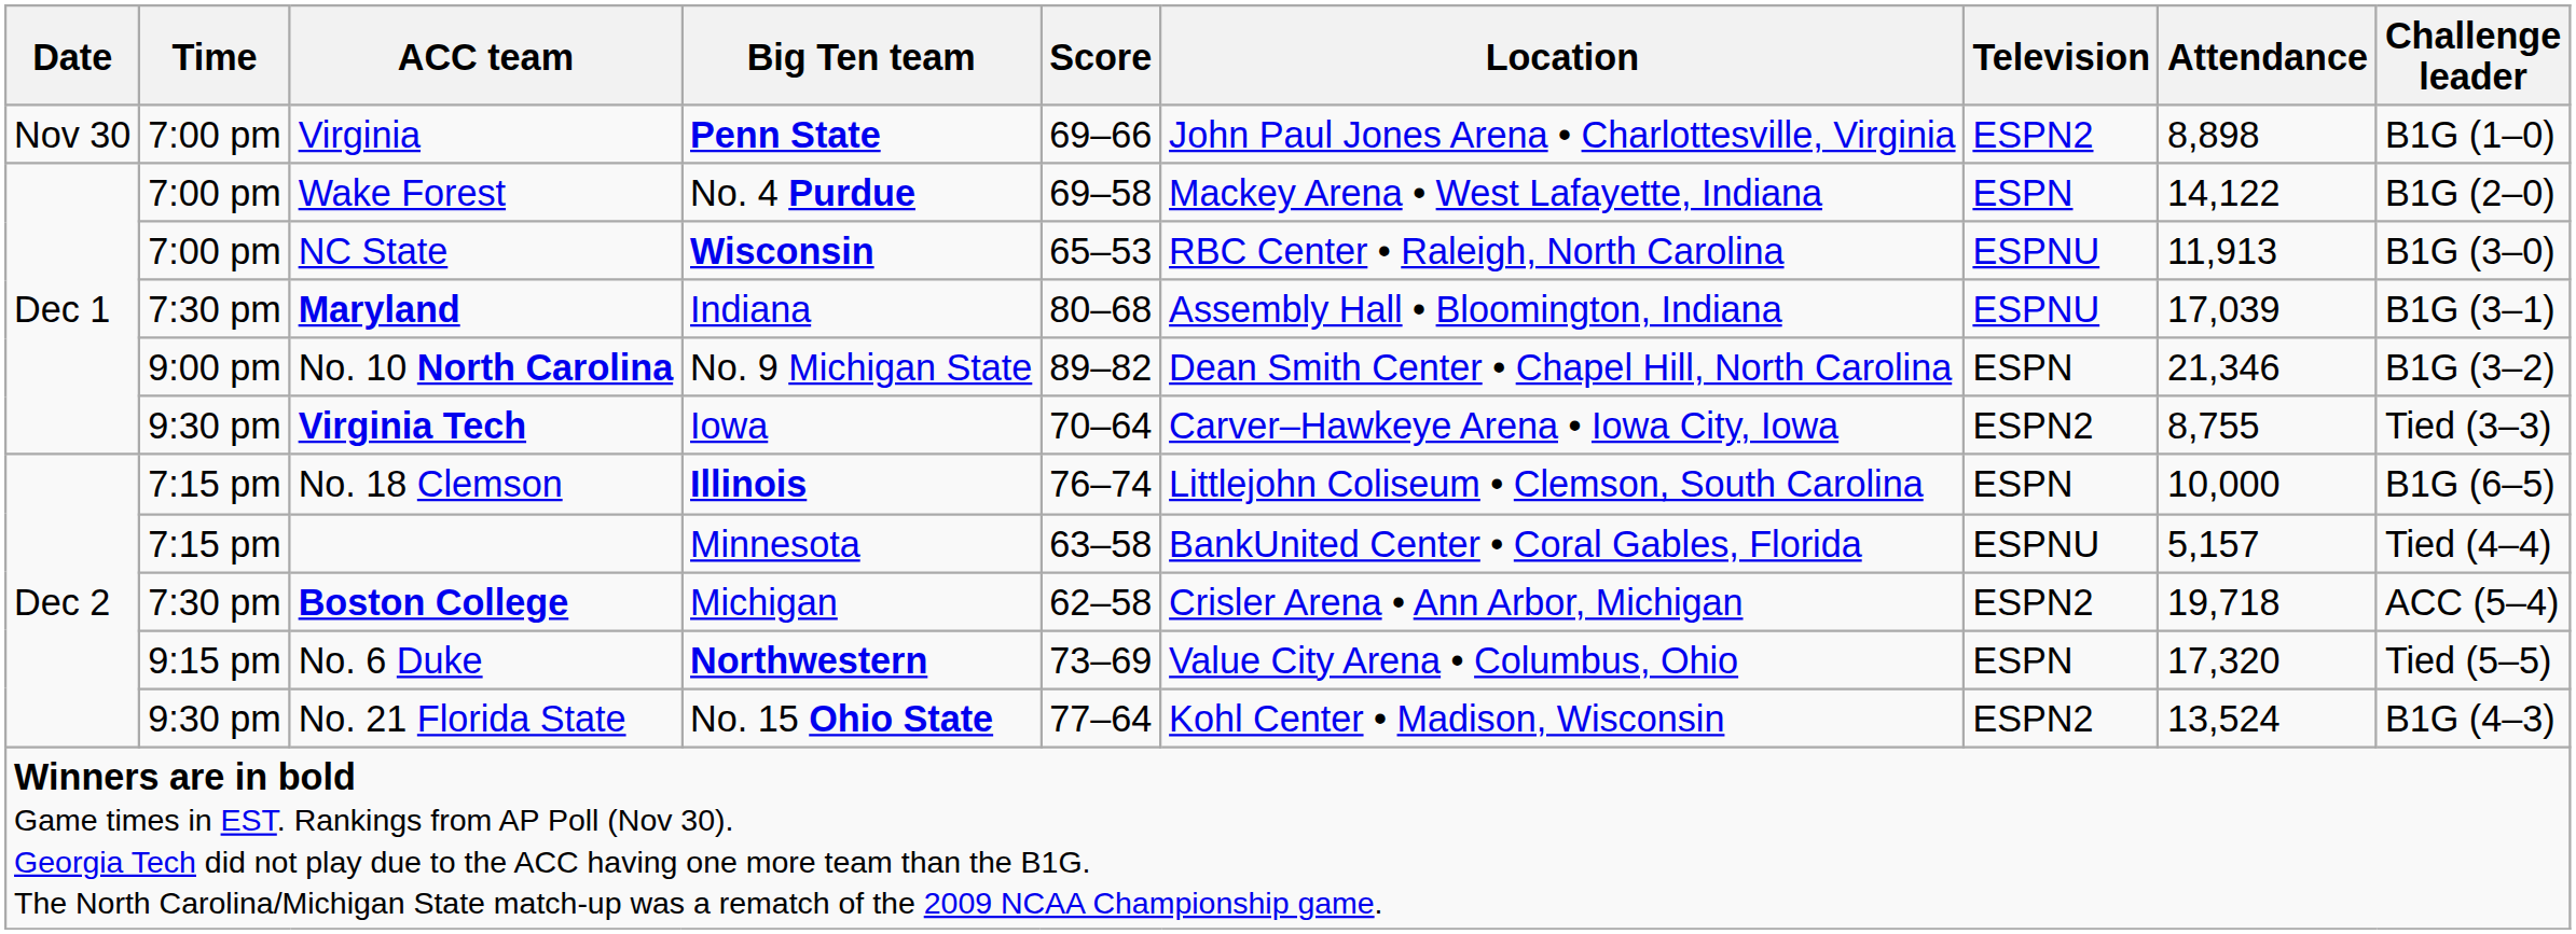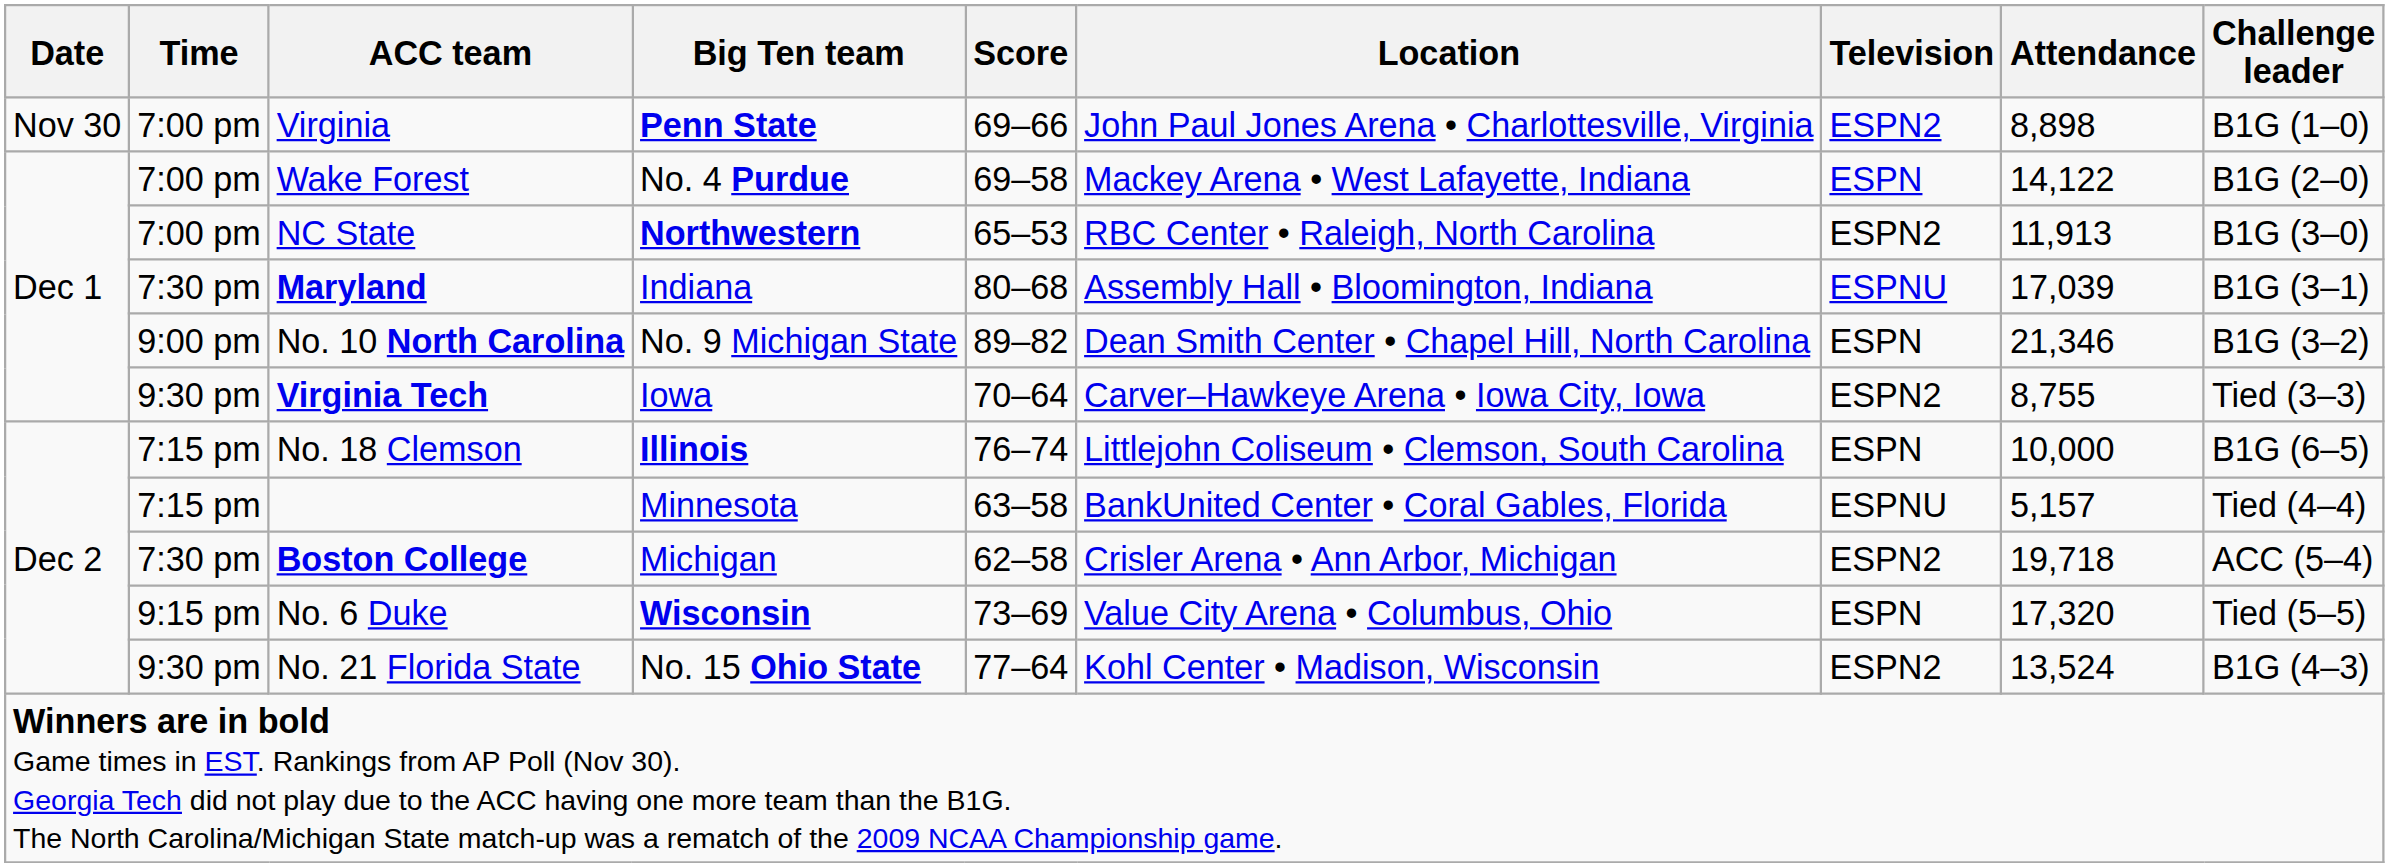NC State | Big Ten team: Wisconsin -> Northwestern
NC State | Television: ESPNU -> ESPN2
No. 6 Duke | Big Ten team: Northwestern -> Wisconsin
